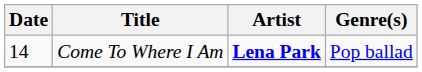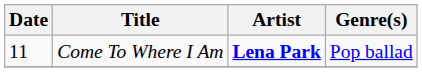Come To Where I Am | Date: 14 -> 11
